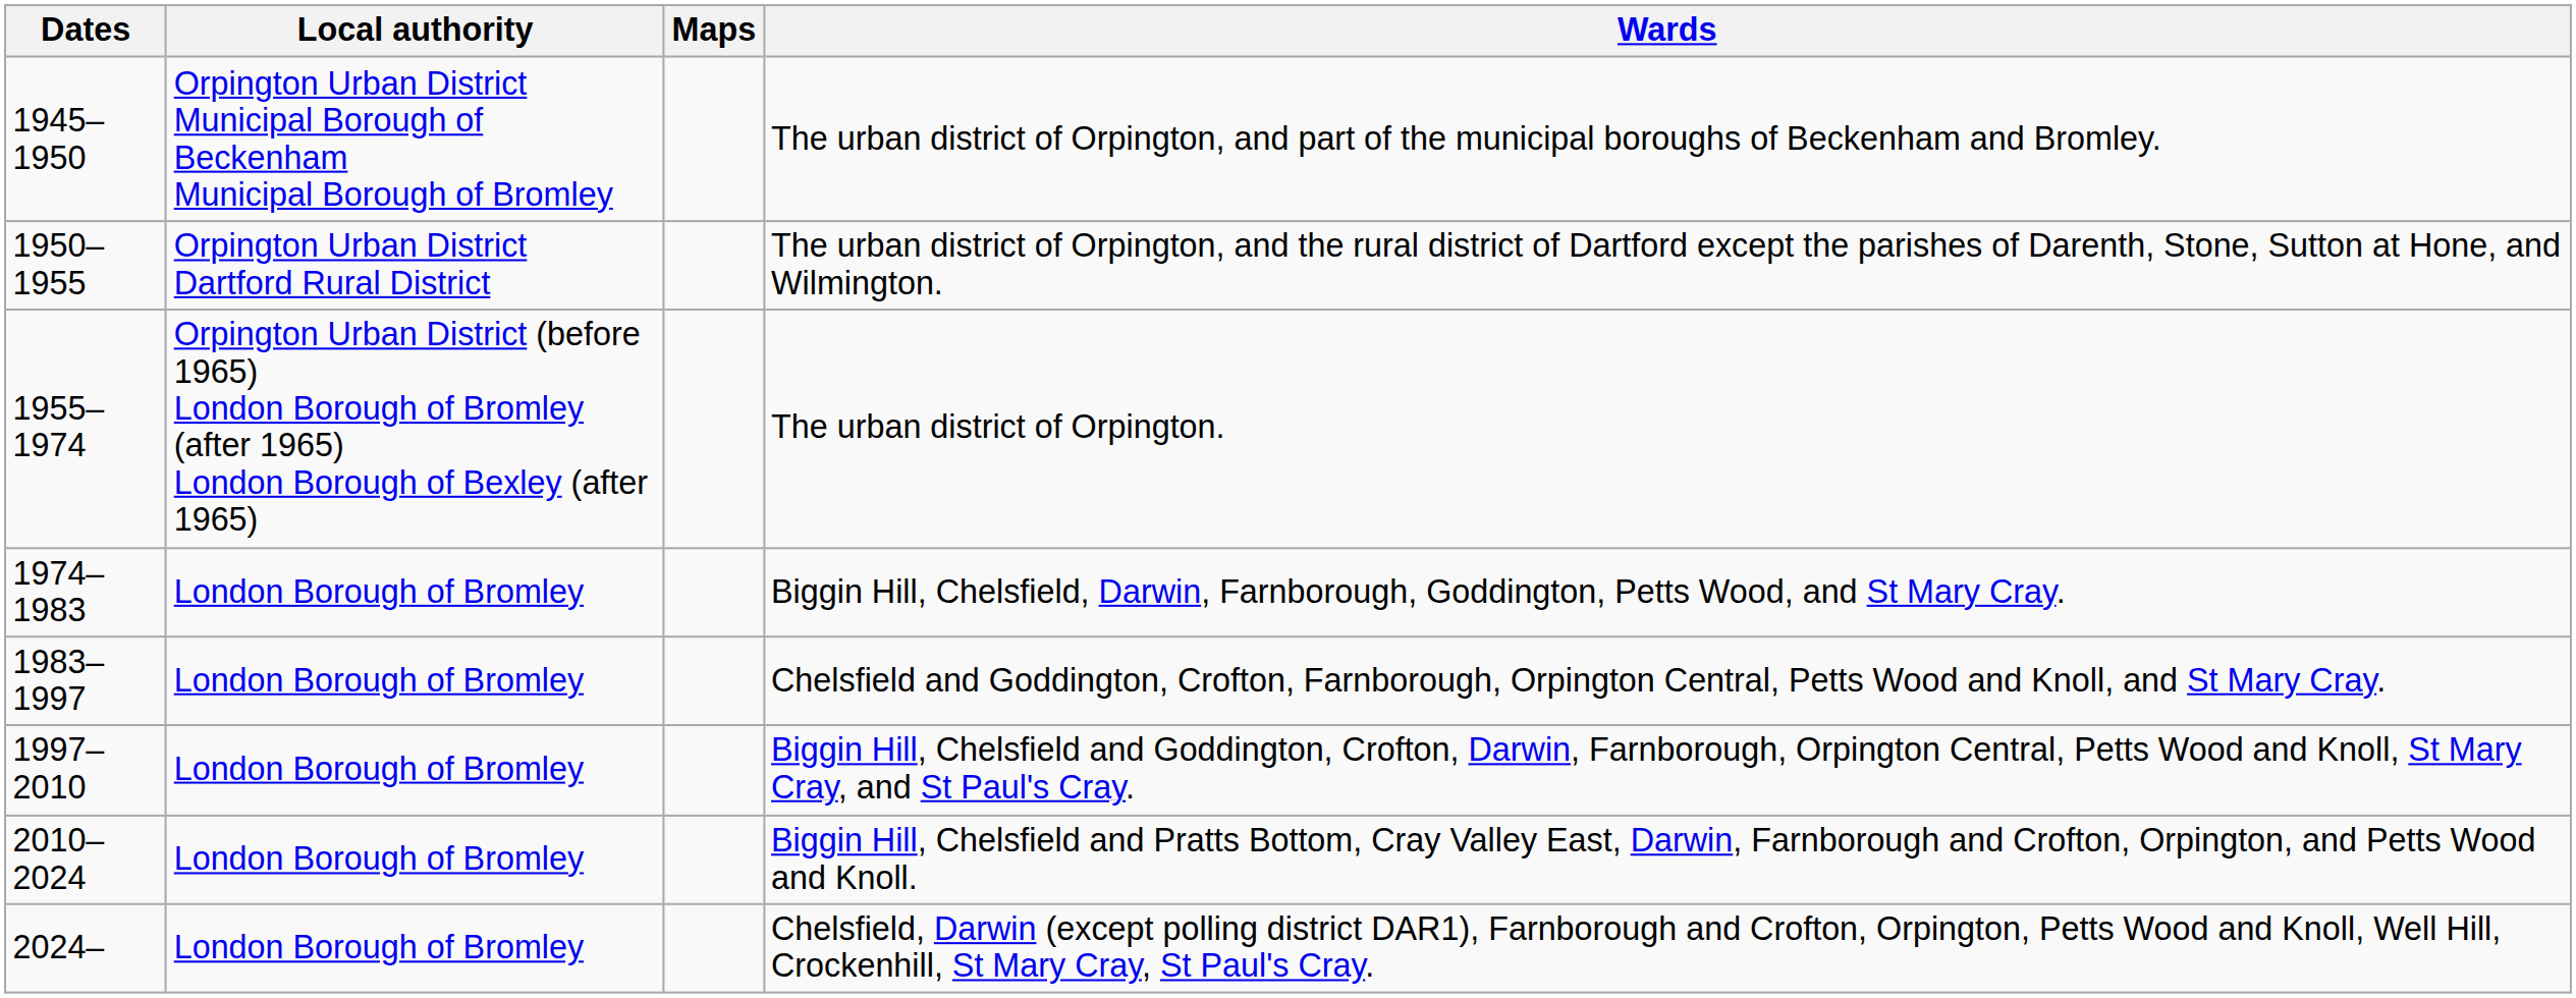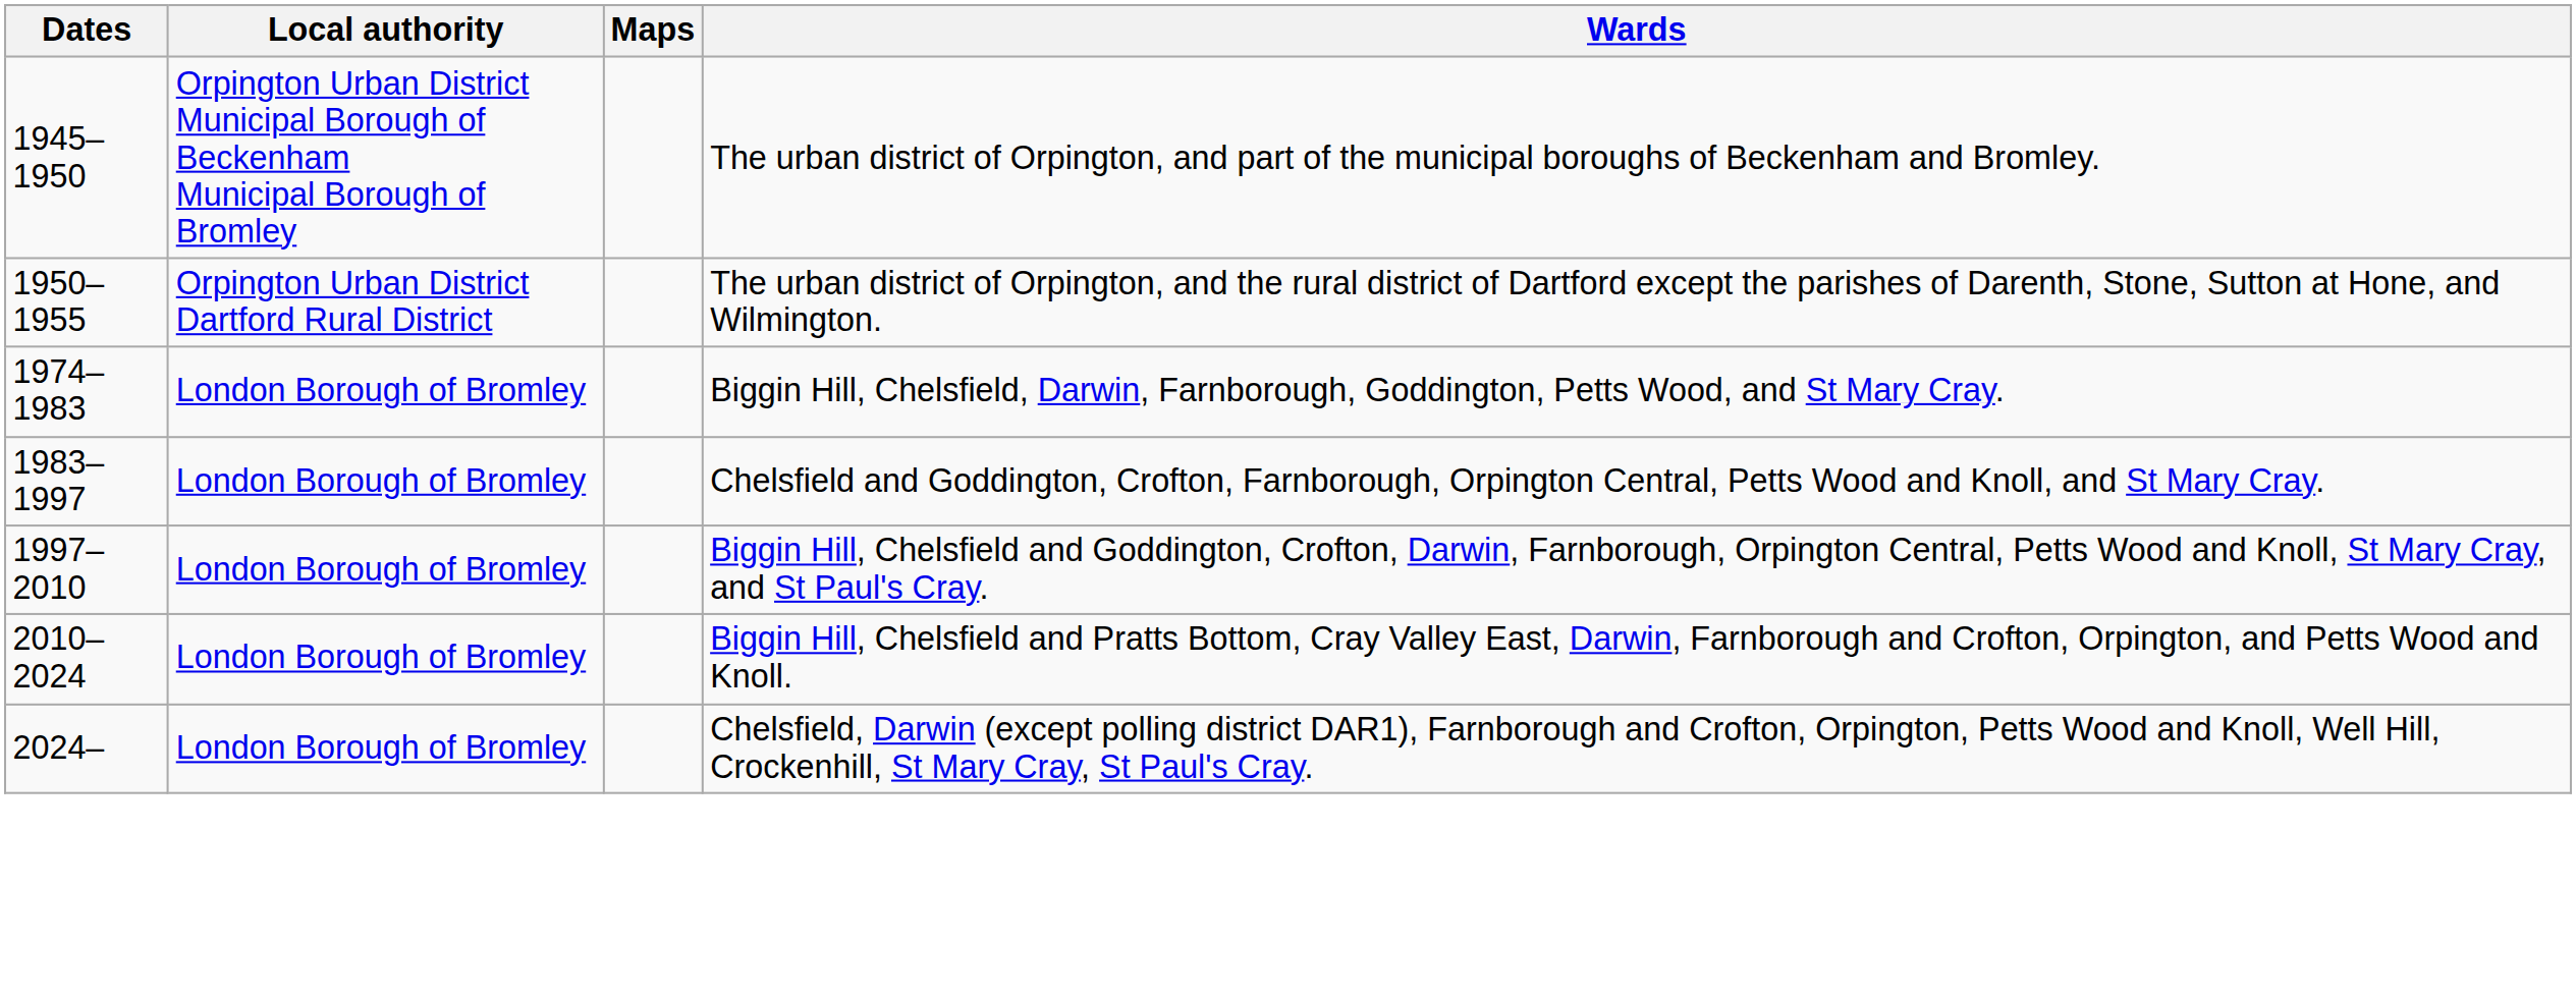- row: 1955–1974 | Orpington Urban District (before 1965) London Borough of Bromley (after 1965) London Borough of Bexley (after 1965) | The urban district of Orpington.
